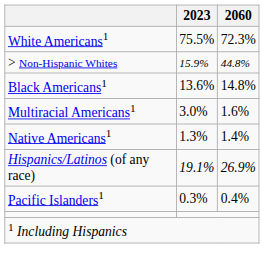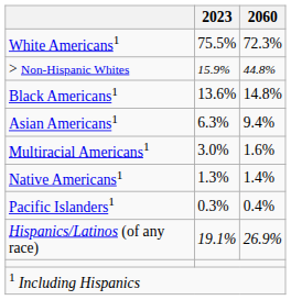+ row: Asian Americans1 | 6.3% | 9.4%
rows swapped: Pacific Islanders1 <-> Hispanics/Latinos (of any race)
